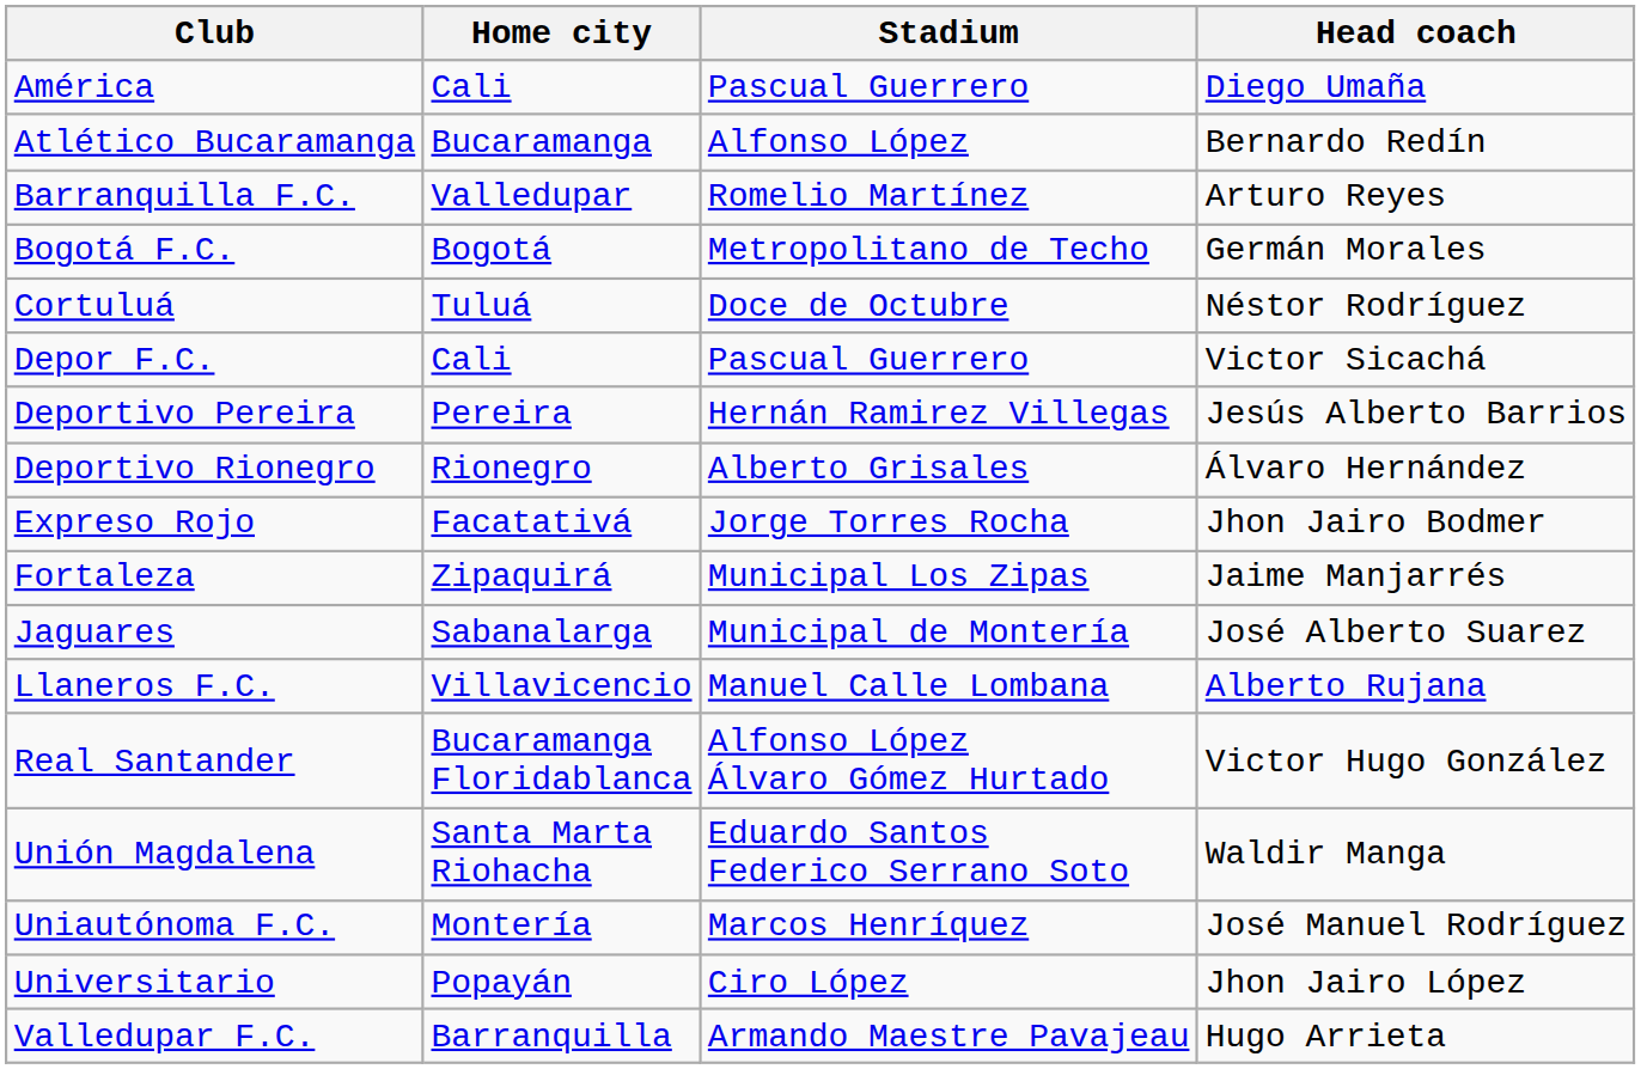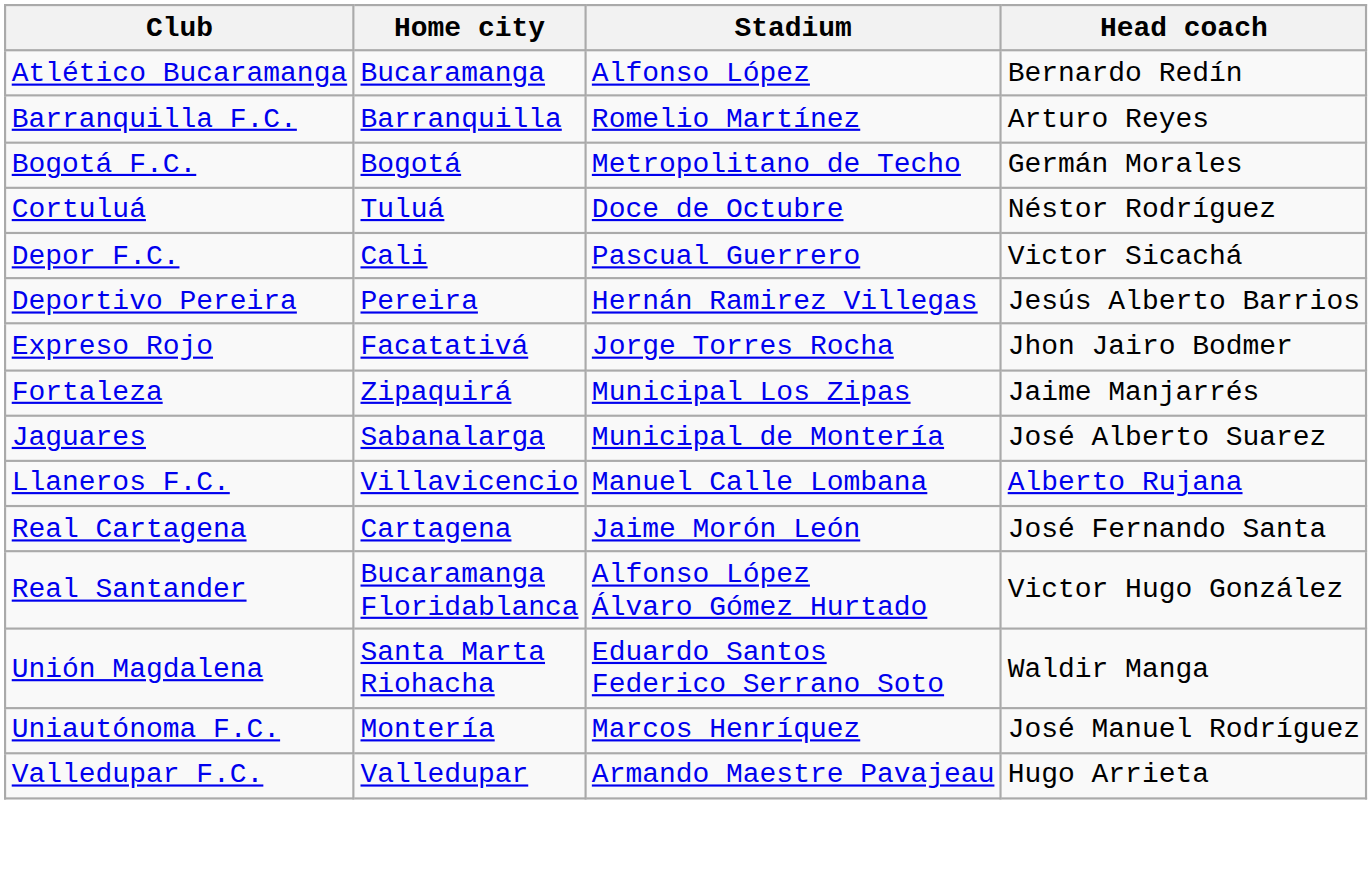- row: América | Cali | Pascual Guerrero | Diego Umaña
Barranquilla F.C. | Home city: Valledupar -> Barranquilla
- row: Deportivo Rionegro | Rionegro | Alberto Grisales | Álvaro Hernández
+ row: Real Cartagena | Cartagena | Jaime Morón León | José Fernando Santa
- row: Universitario | Popayán | Ciro López | Jhon Jairo López
Valledupar F.C. | Home city: Barranquilla -> Valledupar
